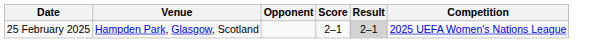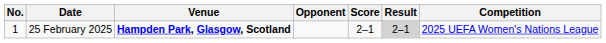+ column: No. | 1
25 February 2025 | Venue: normal -> bold
